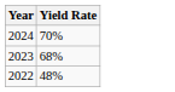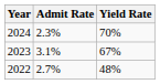+ column: Admit Rate | 2.3% | 3.1% | 2.7%
2023 | Yield Rate: 68% -> 67%
